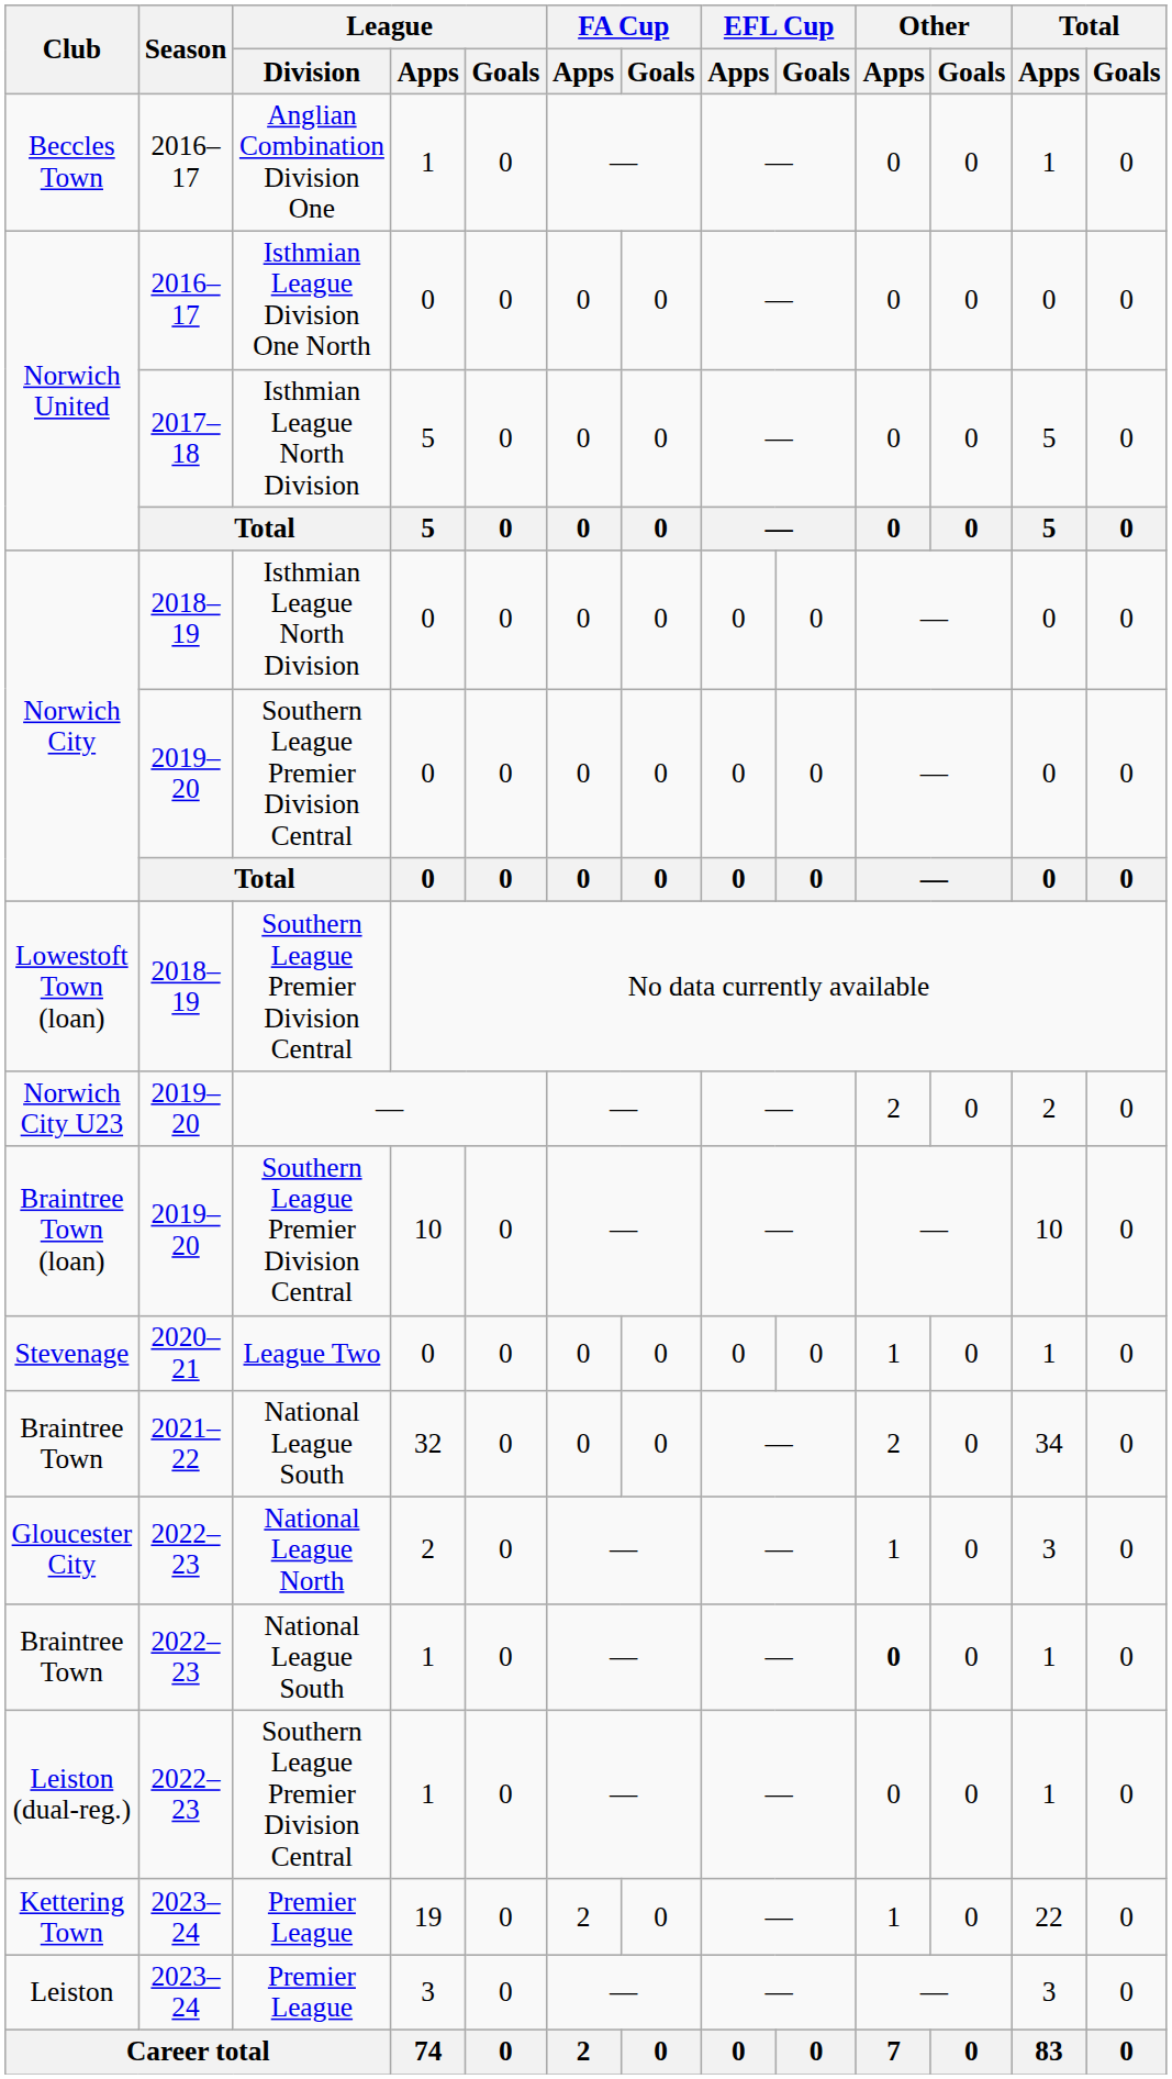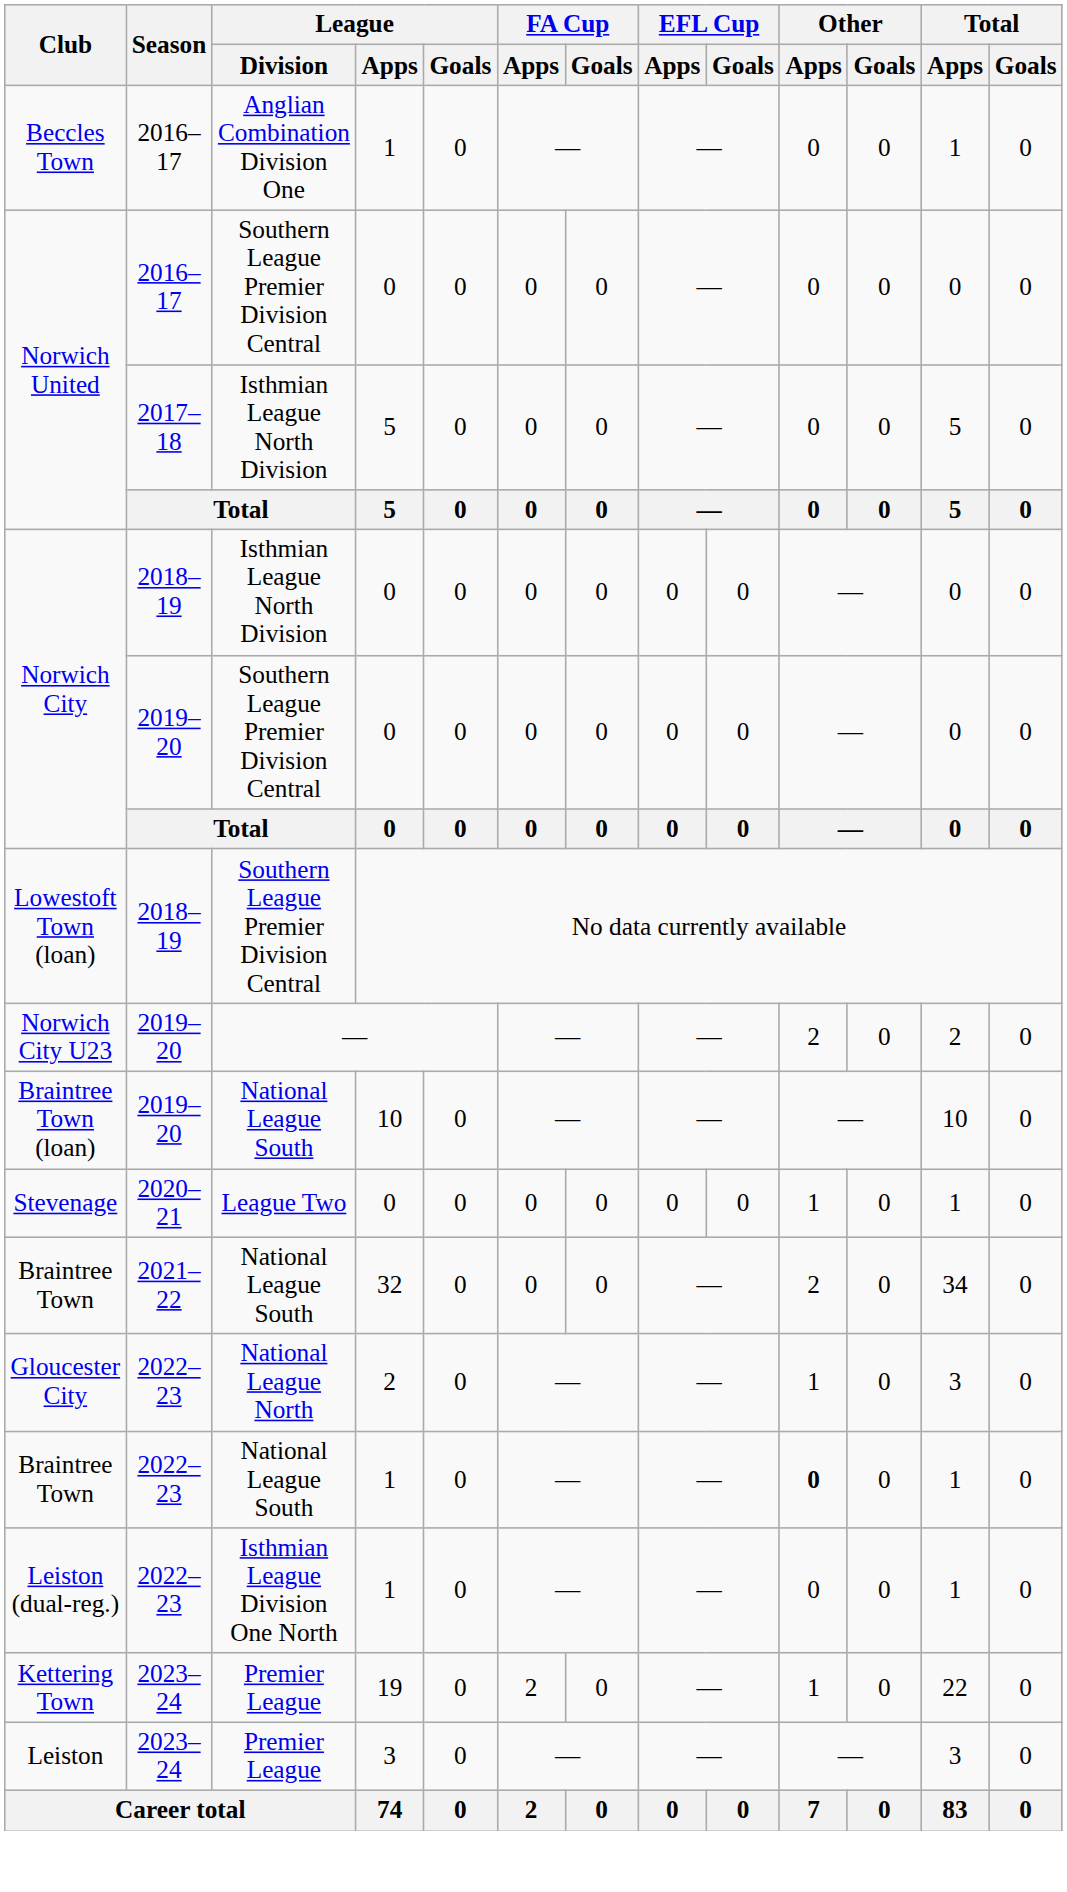Norwich United / 2016–17 | League / Division: Isthmian League Division One North -> Southern League Premier Division Central
Braintree Town (loan) | League / Division: Southern League Premier Division Central -> National League South
Leiston (dual-reg.) | League / Division: Southern League Premier Division Central -> Isthmian League Division One North
